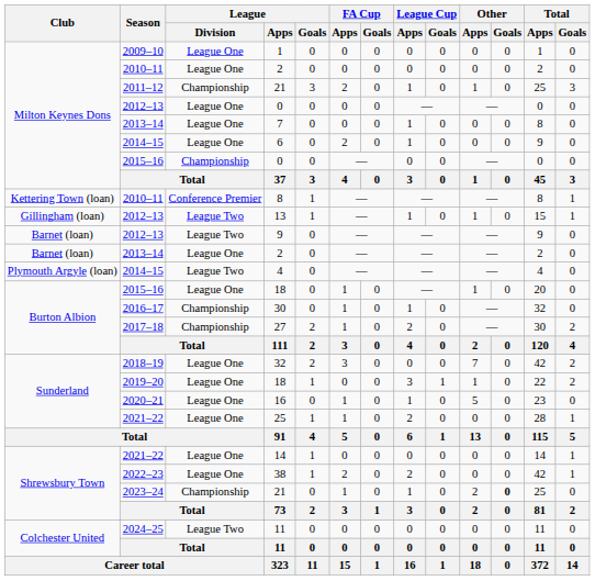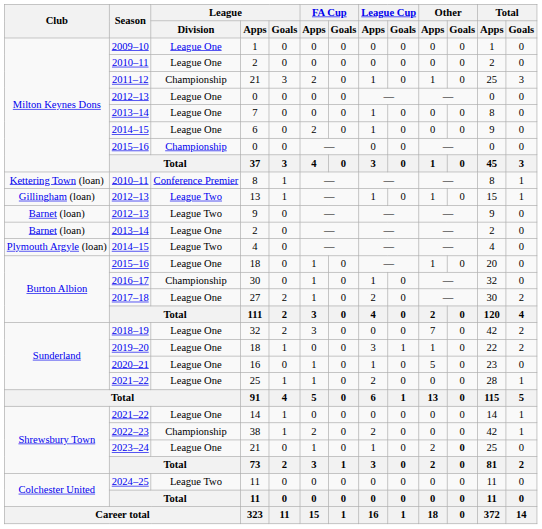27 | League / Division: Championship -> League One
38 | League / Division: League One -> Championship
2023–24 / 21 | League / Division: Championship -> League One
